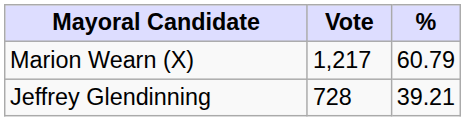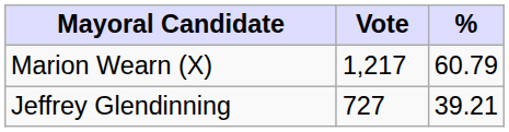Jeffrey Glendinning | Vote: 728 -> 727
